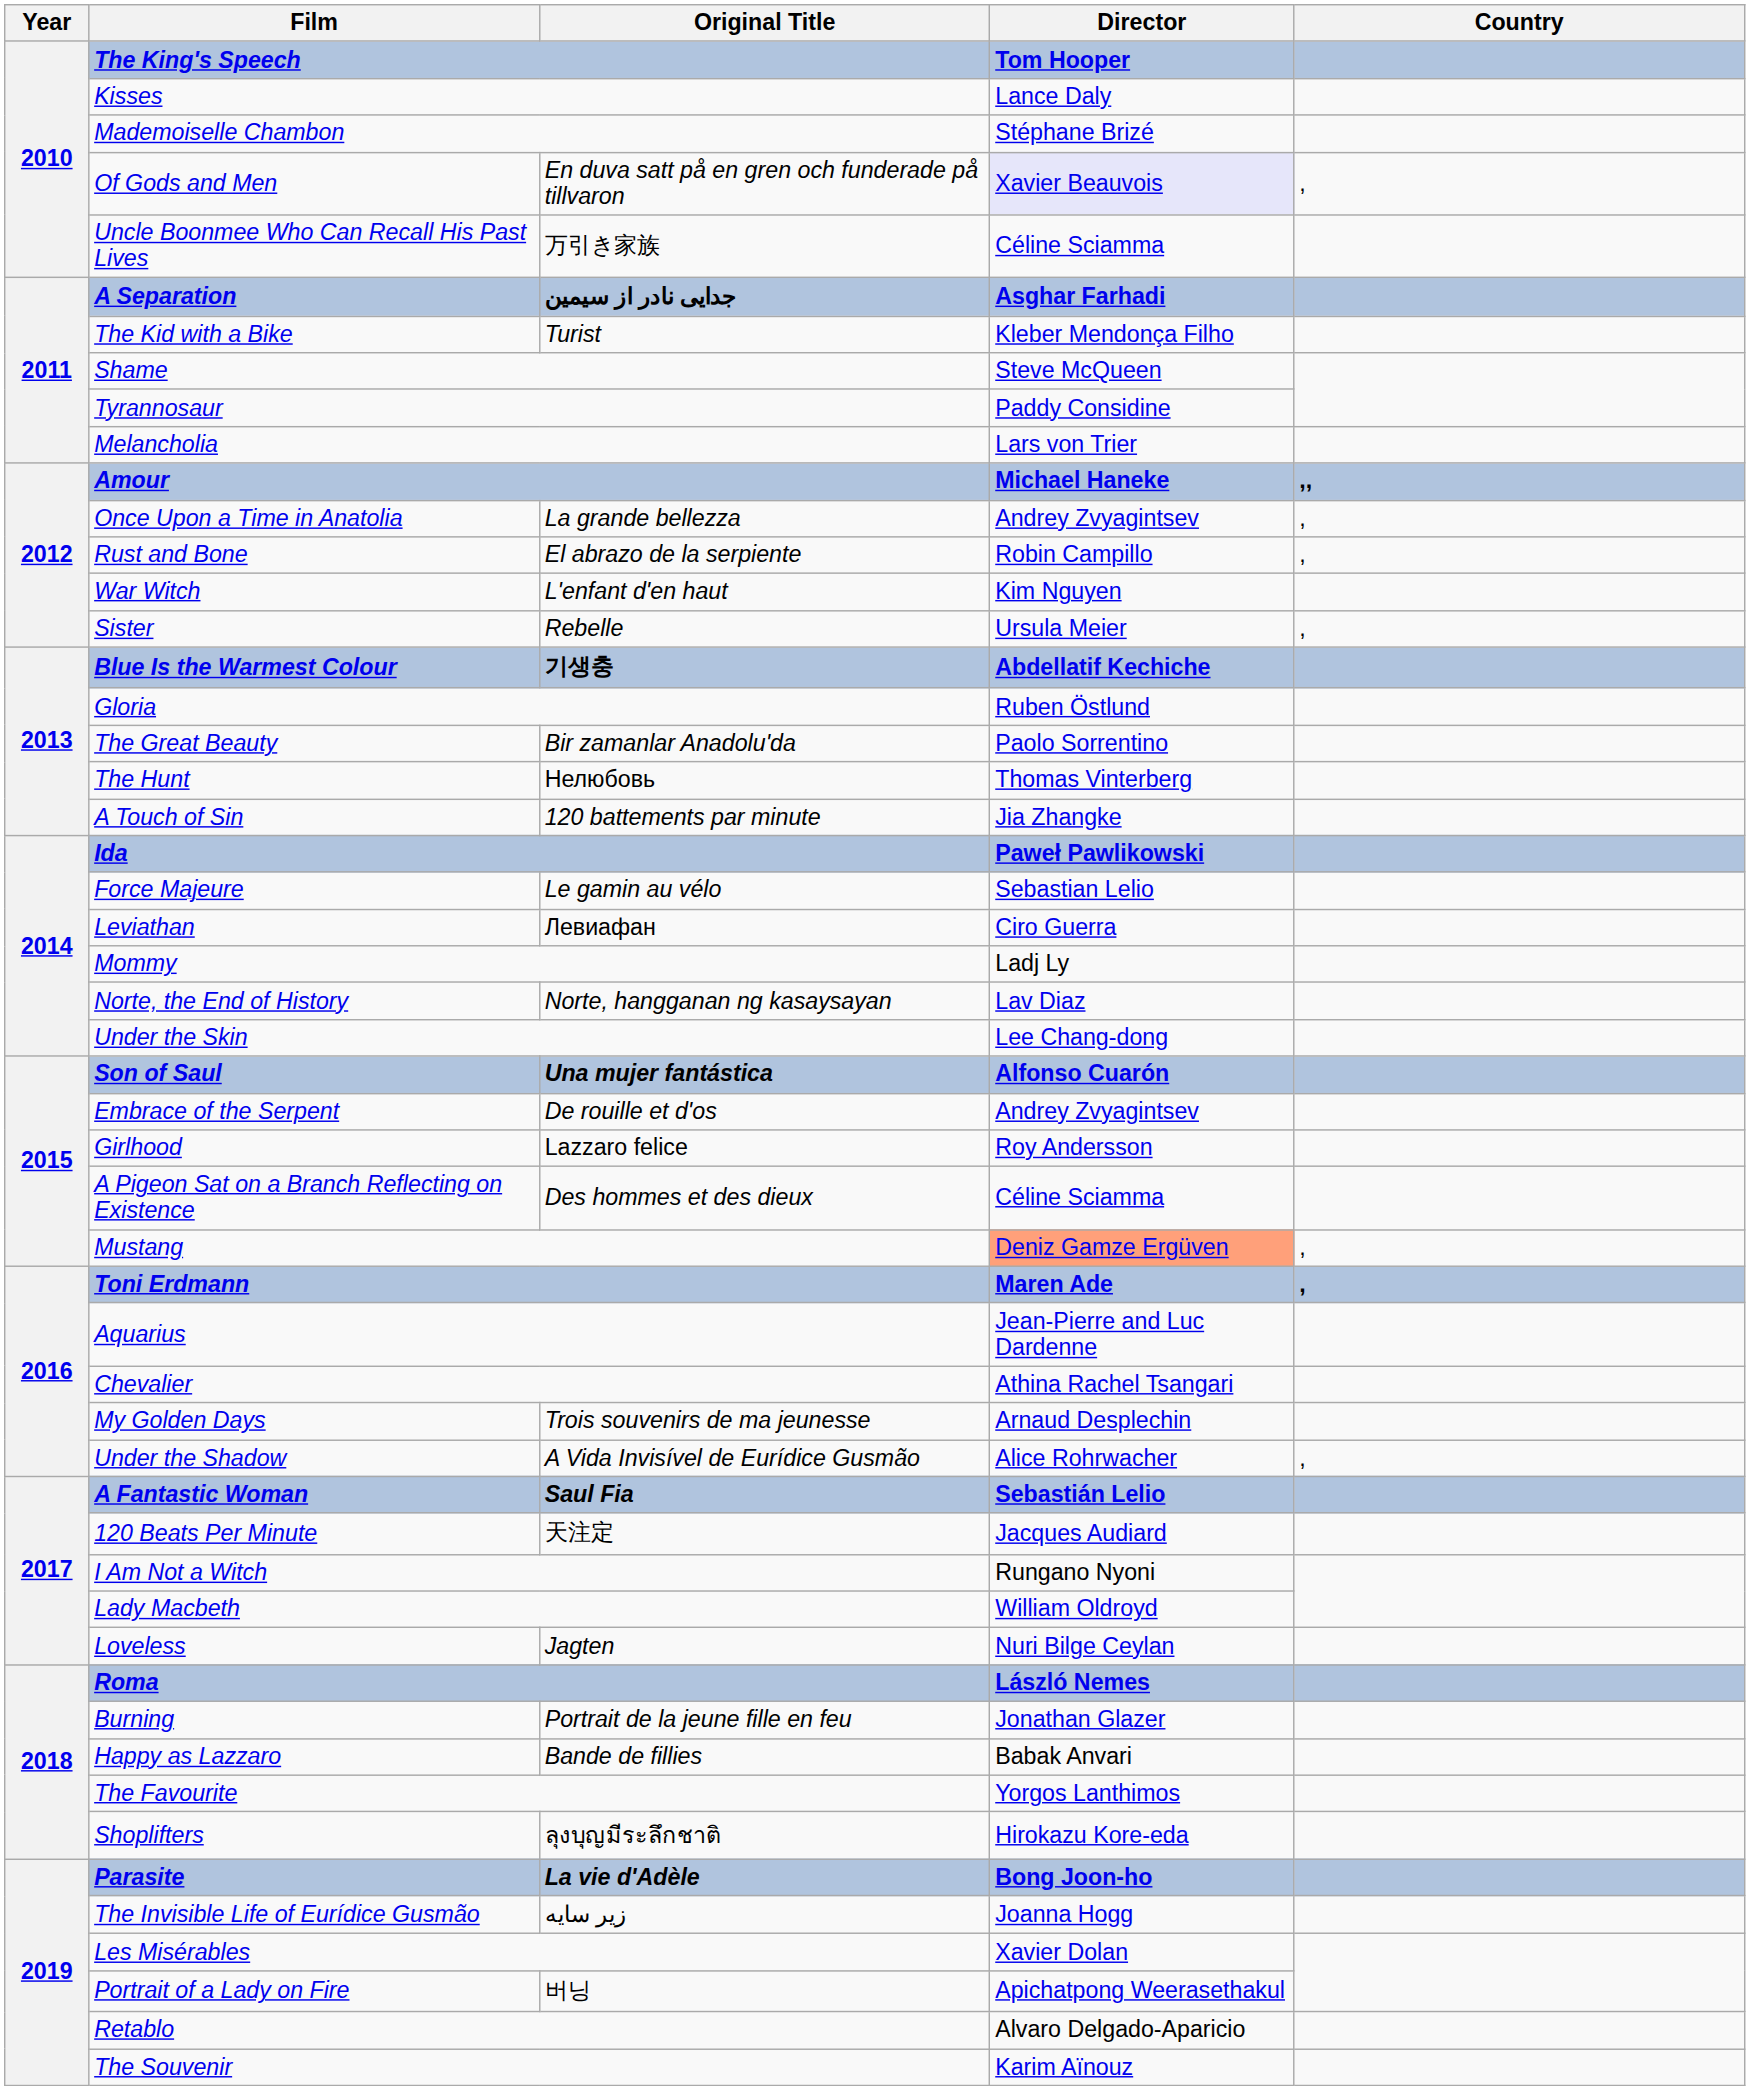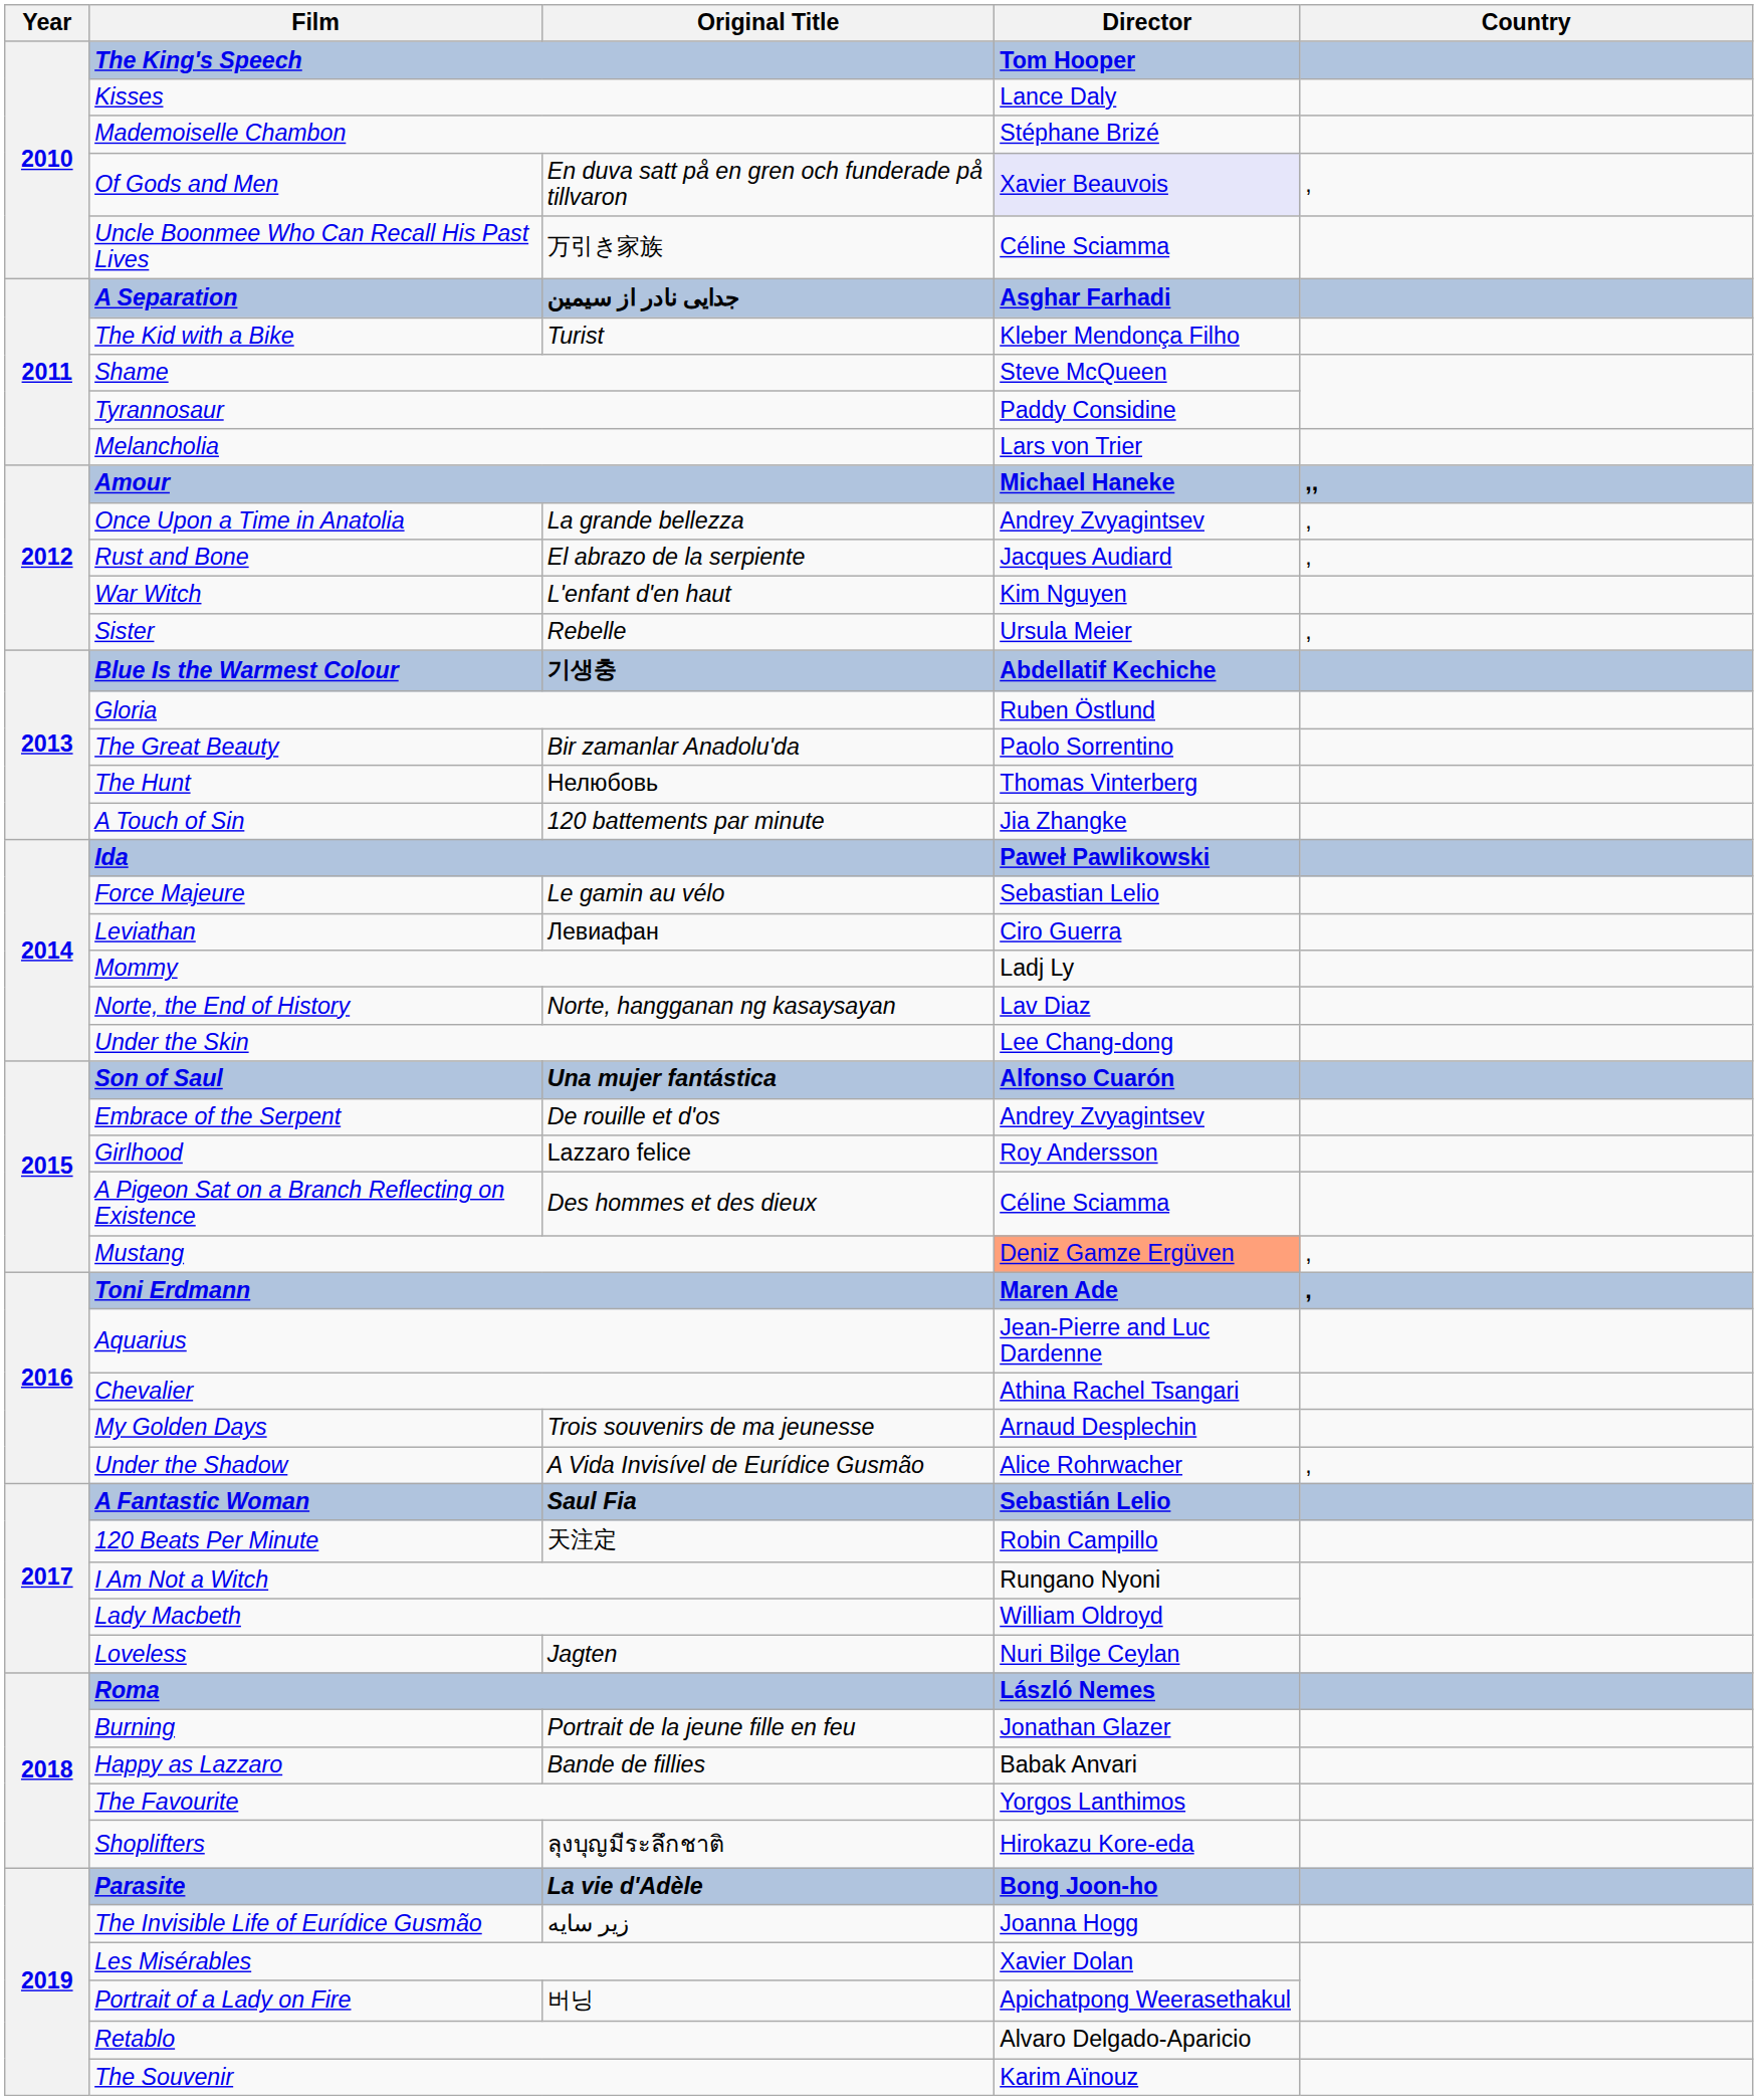Rust and Bone | Director: Robin Campillo -> Jacques Audiard
120 Beats Per Minute | Director: Jacques Audiard -> Robin Campillo
